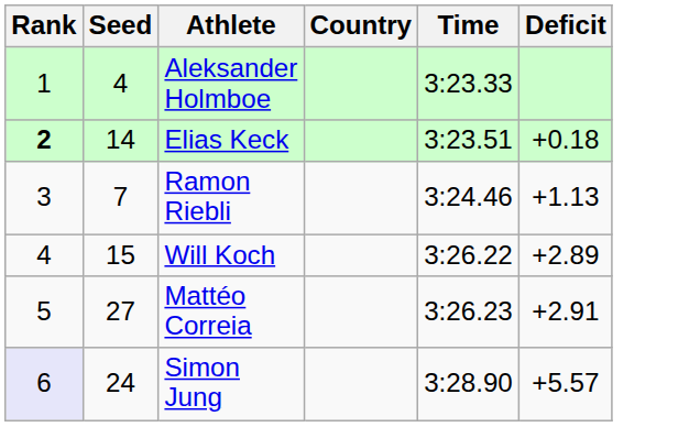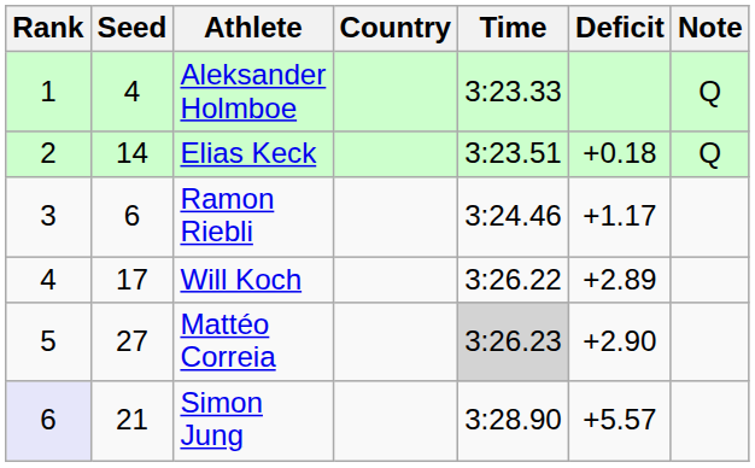+ column: Note | Q | Q
Elias Keck | Rank: bold -> normal
Ramon Riebli | Seed: 7 -> 6
Ramon Riebli | Deficit: +1.13 -> +1.17
Will Koch | Seed: 15 -> 17
Mattéo Correia | Time: no background -> lightgrey background
Mattéo Correia | Deficit: +2.91 -> +2.90
Simon Jung | Seed: 24 -> 21
